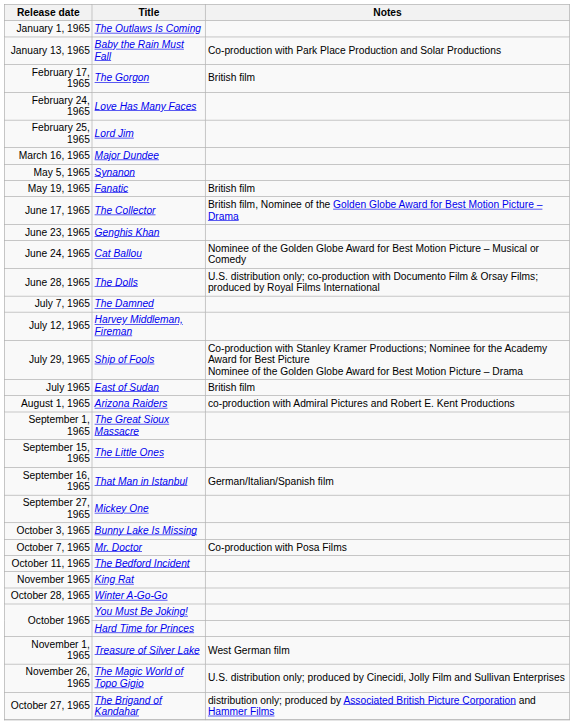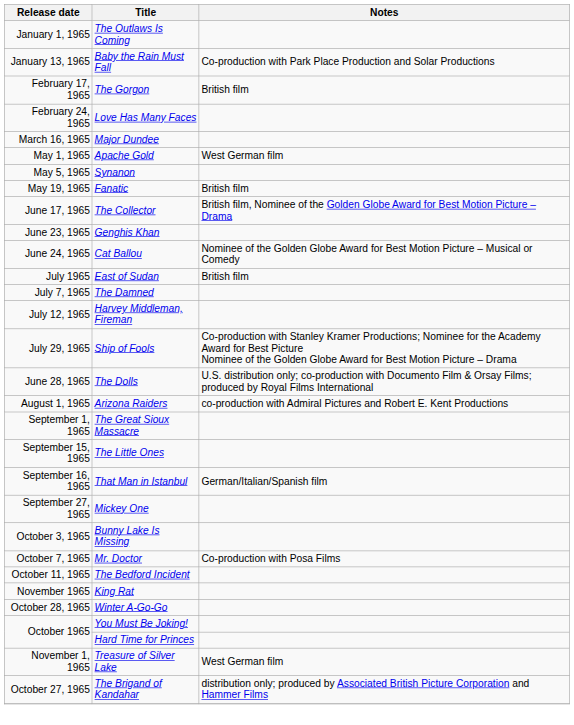- row: February 25, 1965 | Lord Jim
+ row: May 1, 1965 | Apache Gold | West German film
rows swapped: The Dolls <-> East of Sudan
- row: November 26, 1965 | The Magic World of Topo Gigio | U.S. distribution only; produced by Cinecidi, Jolly Film and Sullivan Enterprises
